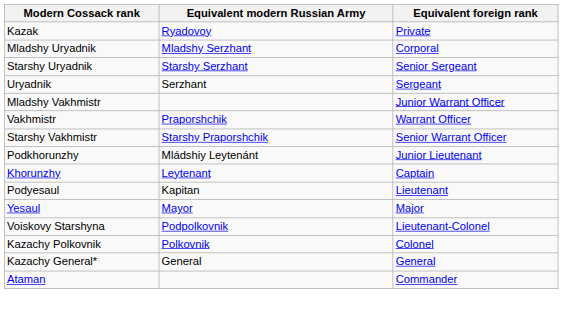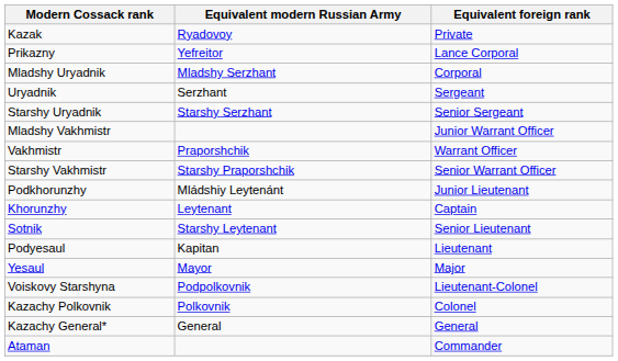+ row: Prikazny | Yefreitor | Lance Corporal
rows swapped: Uryadnik <-> Starshy Uryadnik
+ row: Sotnik | Starshy Leytenant | Senior Lieutenant
